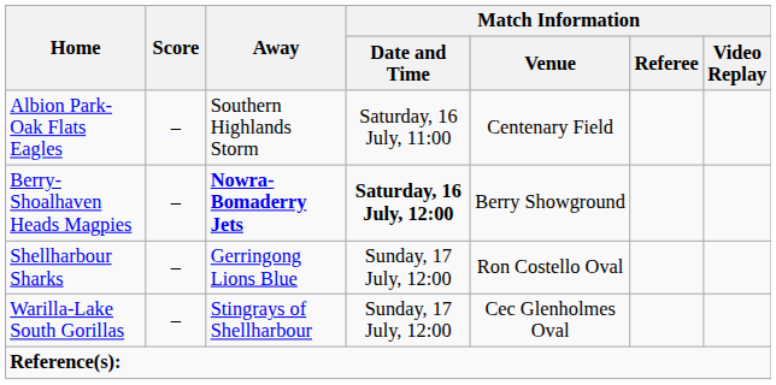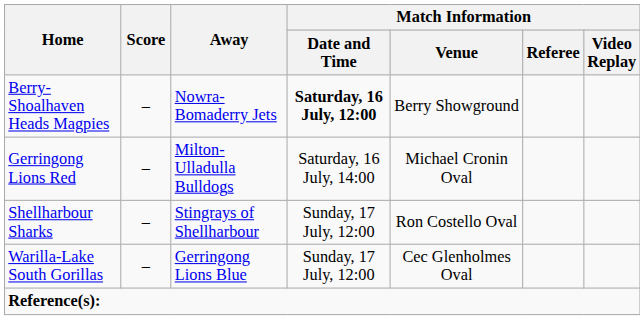- row: Albion Park-Oak Flats Eagles | – | Southern Highlands Storm | Saturday, 16 July, 11:00 | Centenary Field
Berry-Shoalhaven Heads Magpies | Away: bold -> normal
+ row: Gerringong Lions Red | – | Milton-Ulladulla Bulldogs | Saturday, 16 July, 14:00 | Michael Cronin Oval
Shellharbour Sharks | Away: Gerringong Lions Blue -> Stingrays of Shellharbour
Warilla-Lake South Gorillas | Away: Stingrays of Shellharbour -> Gerringong Lions Blue
